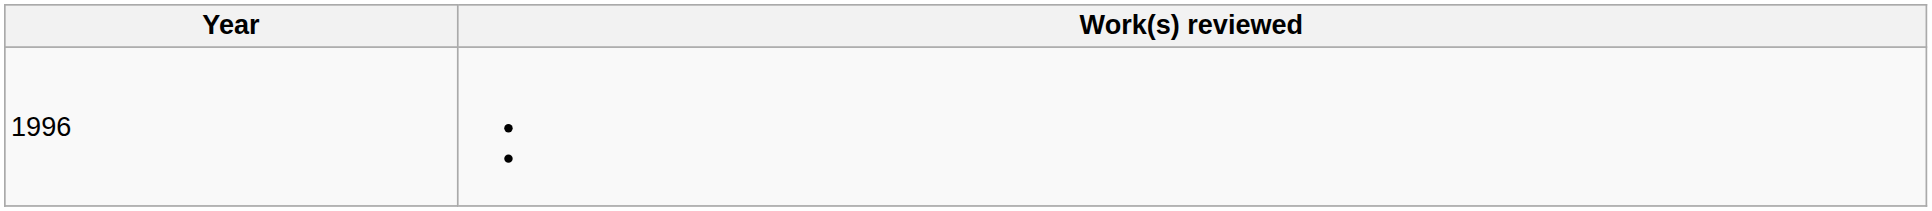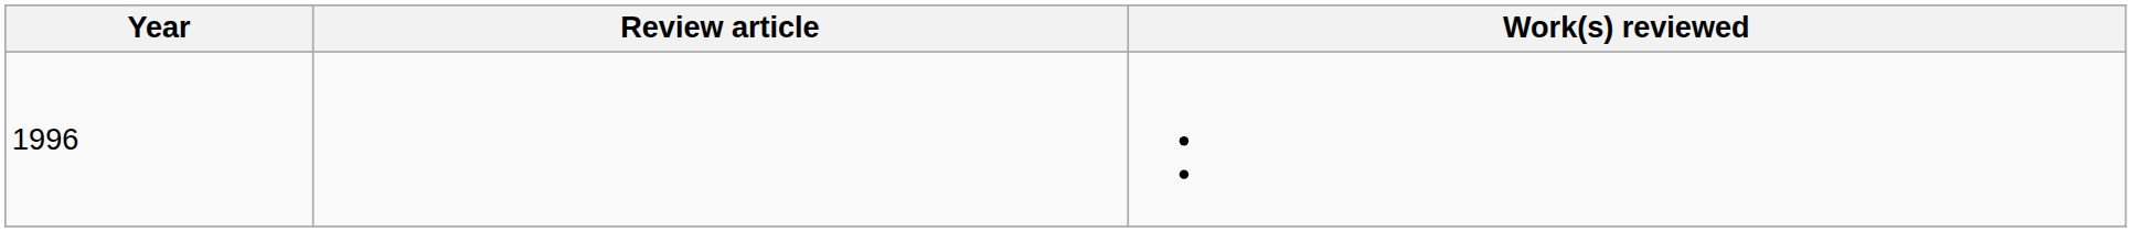+ column: Review article
